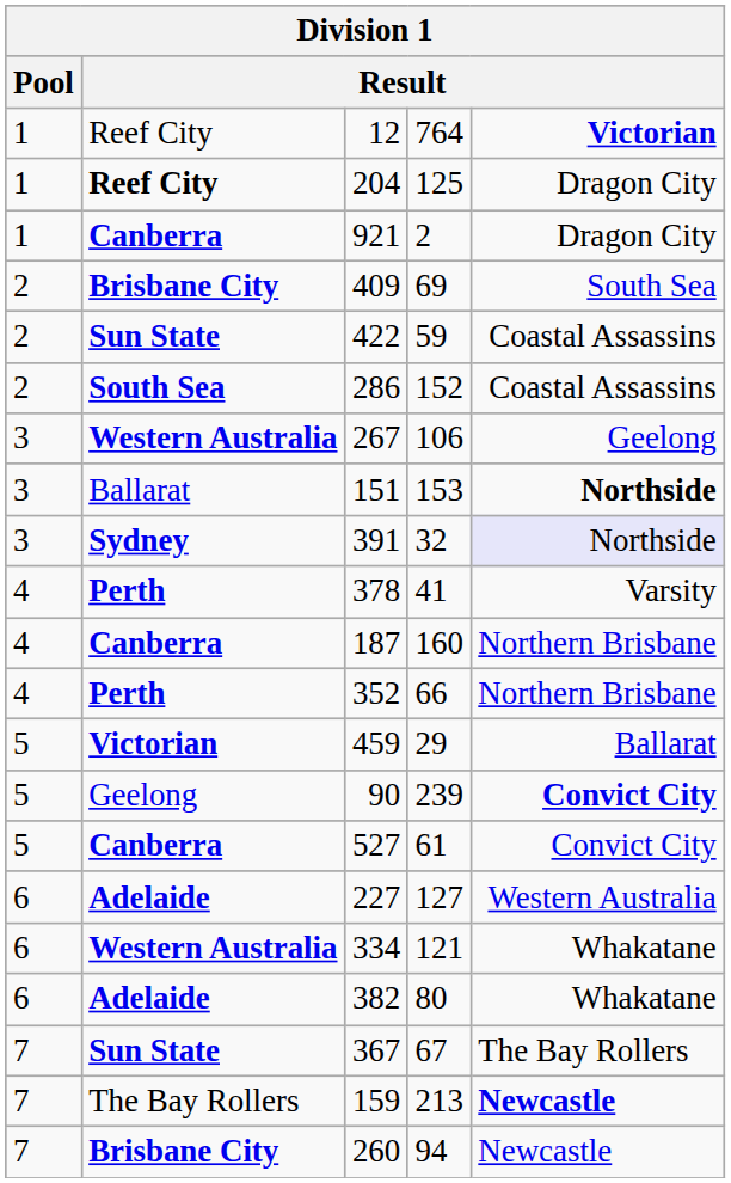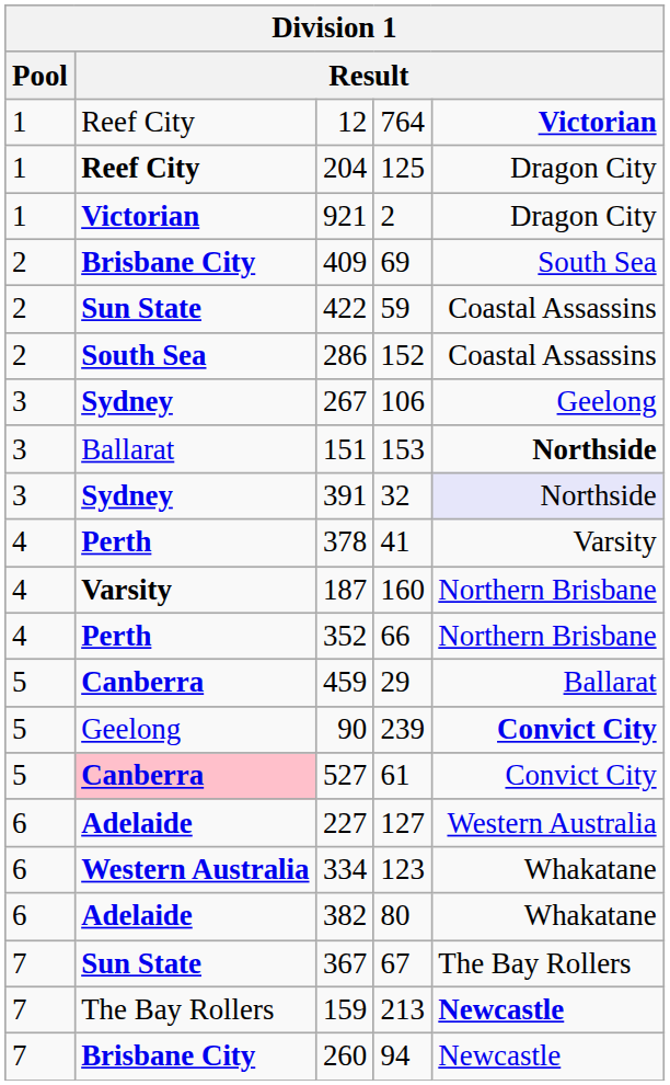921 | column 2: Canberra -> Victorian
267 | column 2: Western Australia -> Sydney
187 | column 2: Canberra -> Varsity
459 | column 2: Victorian -> Canberra
527 | column 2: no background -> pink background
334 | column 4: 121 -> 123
